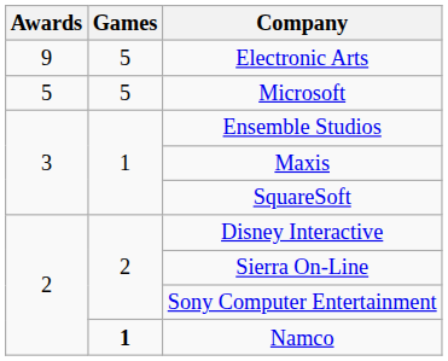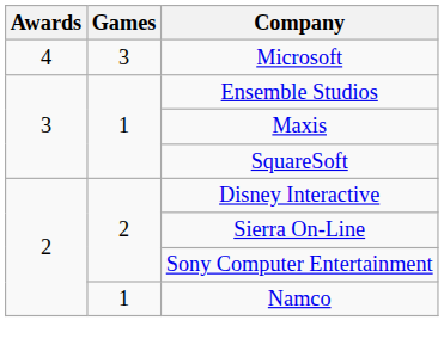- row: 9 | 5 | Electronic Arts
Microsoft | Awards: 5 -> 4
Microsoft | Games: 5 -> 3
Namco | Games: bold -> normal
